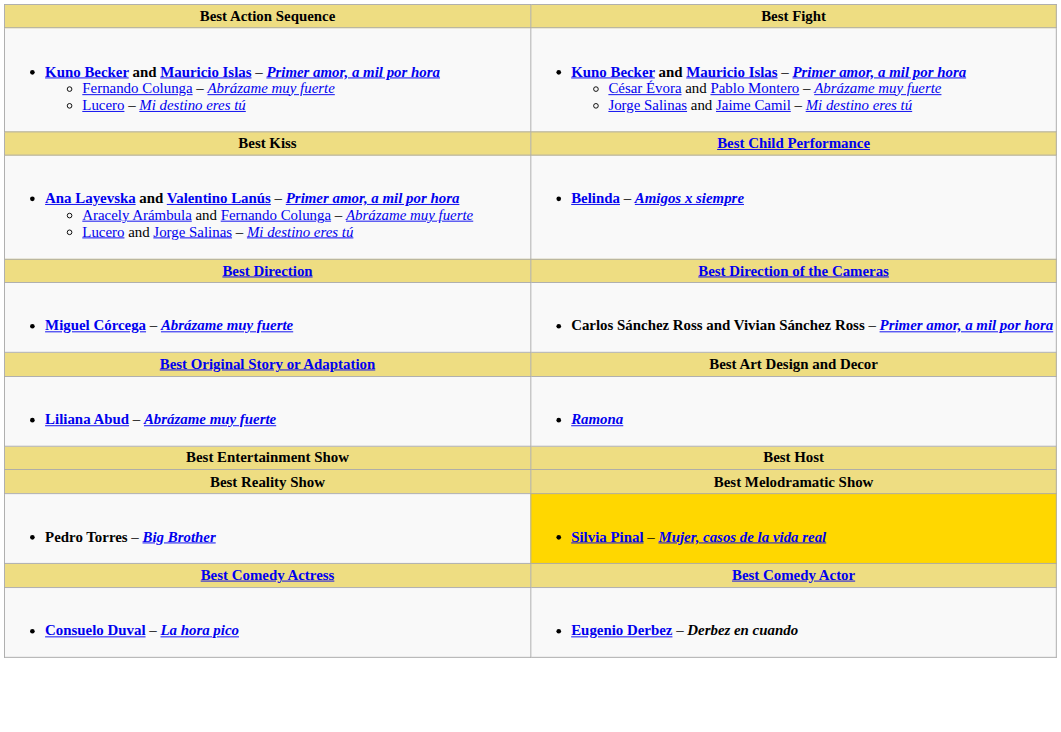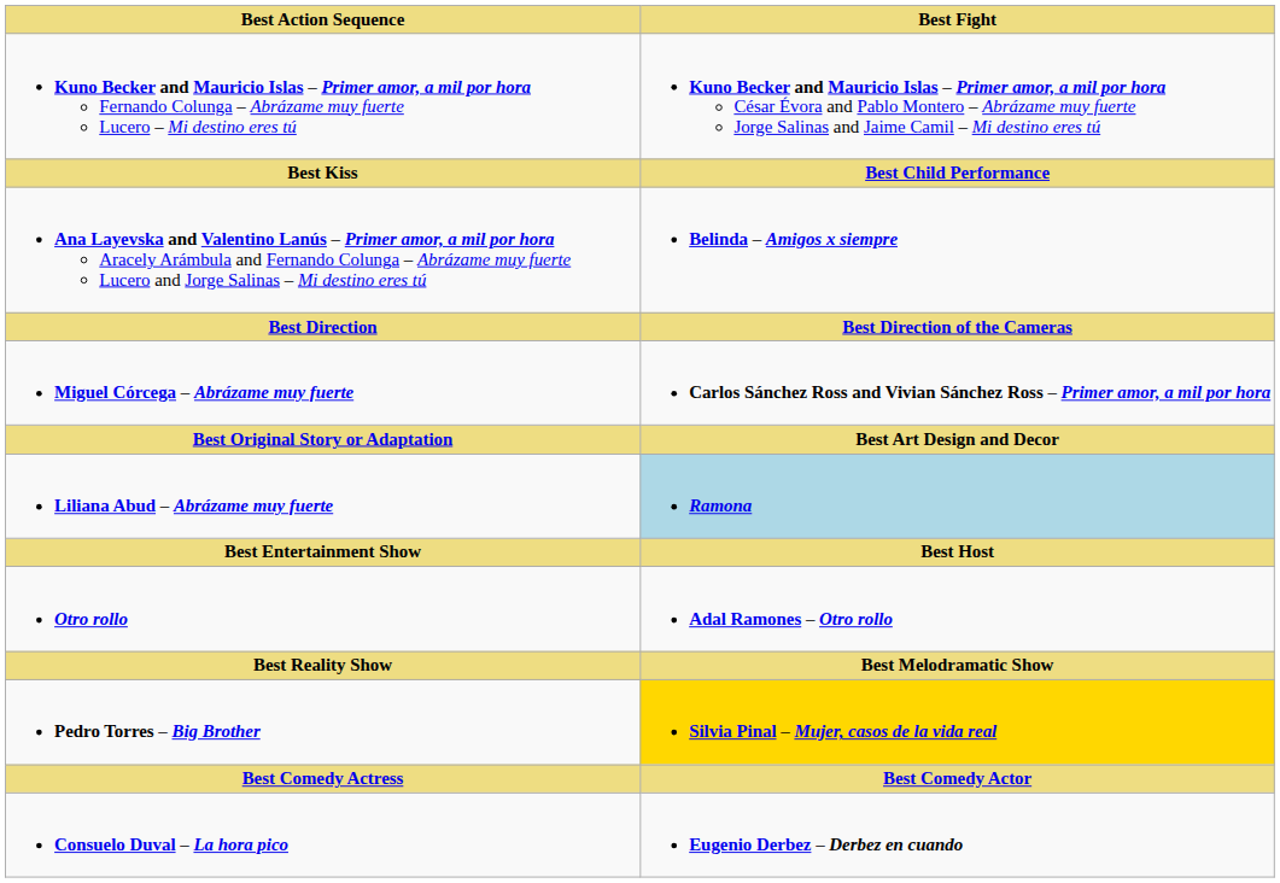Liliana Abud – Abrázame muy fuerte | Best Fight: no background -> lightblue background
+ row: Otro rollo | Adal Ramones – Otro rollo
